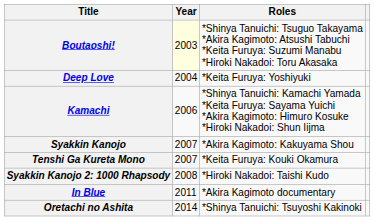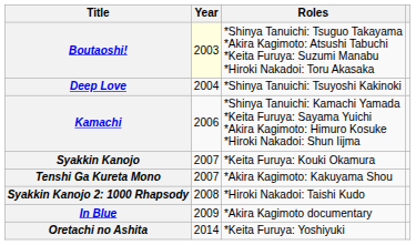Deep Love | Roles: *Keita Furuya: Yoshiyuki -> *Shinya Tanuichi: Tsuyoshi Kakinoki
Syakkin Kanojo | Roles: *Akira Kagimoto: Kakuyama Shou -> *Keita Furuya: Kouki Okamura
Tenshi Ga Kureta Mono | Roles: *Keita Furuya: Kouki Okamura -> *Akira Kagimoto: Kakuyama Shou
In Blue | Year: 2011 -> 2009
Oretachi no Ashita | Roles: *Shinya Tanuichi: Tsuyoshi Kakinoki -> *Keita Furuya: Yoshiyuki
